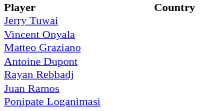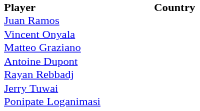rows swapped: Juan Ramos <-> Jerry Tuwai
